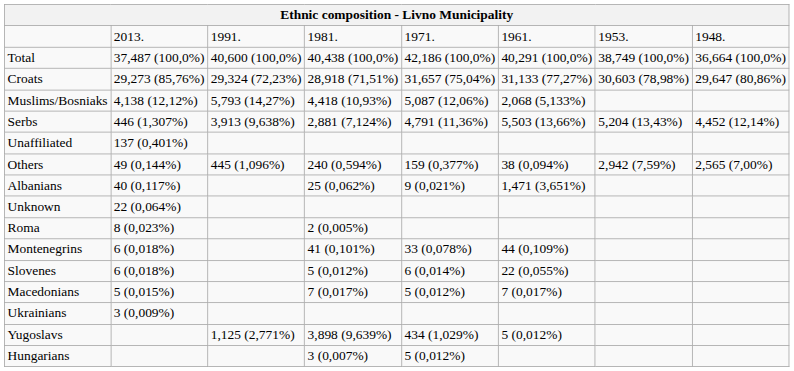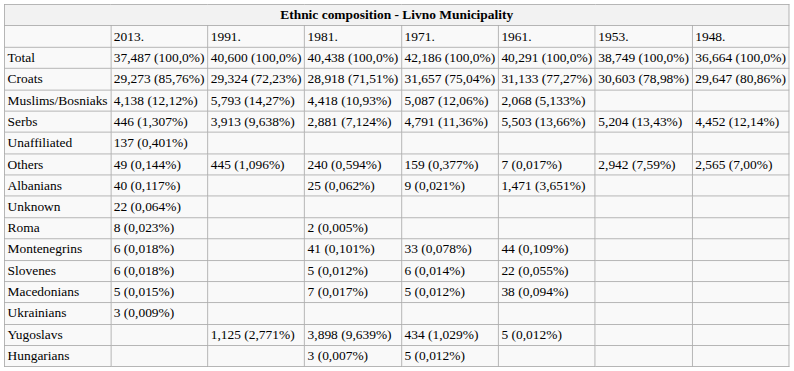Others | column 6: 38 (0,094%) -> 7 (0,017%)
Macedonians | column 6: 7 (0,017%) -> 38 (0,094%)
